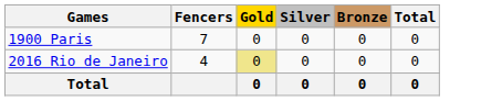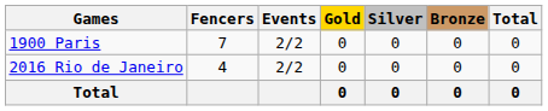+ column: Events | 2/2 | 2/2
2016 Rio de Janeiro | Gold: khaki background -> no background
